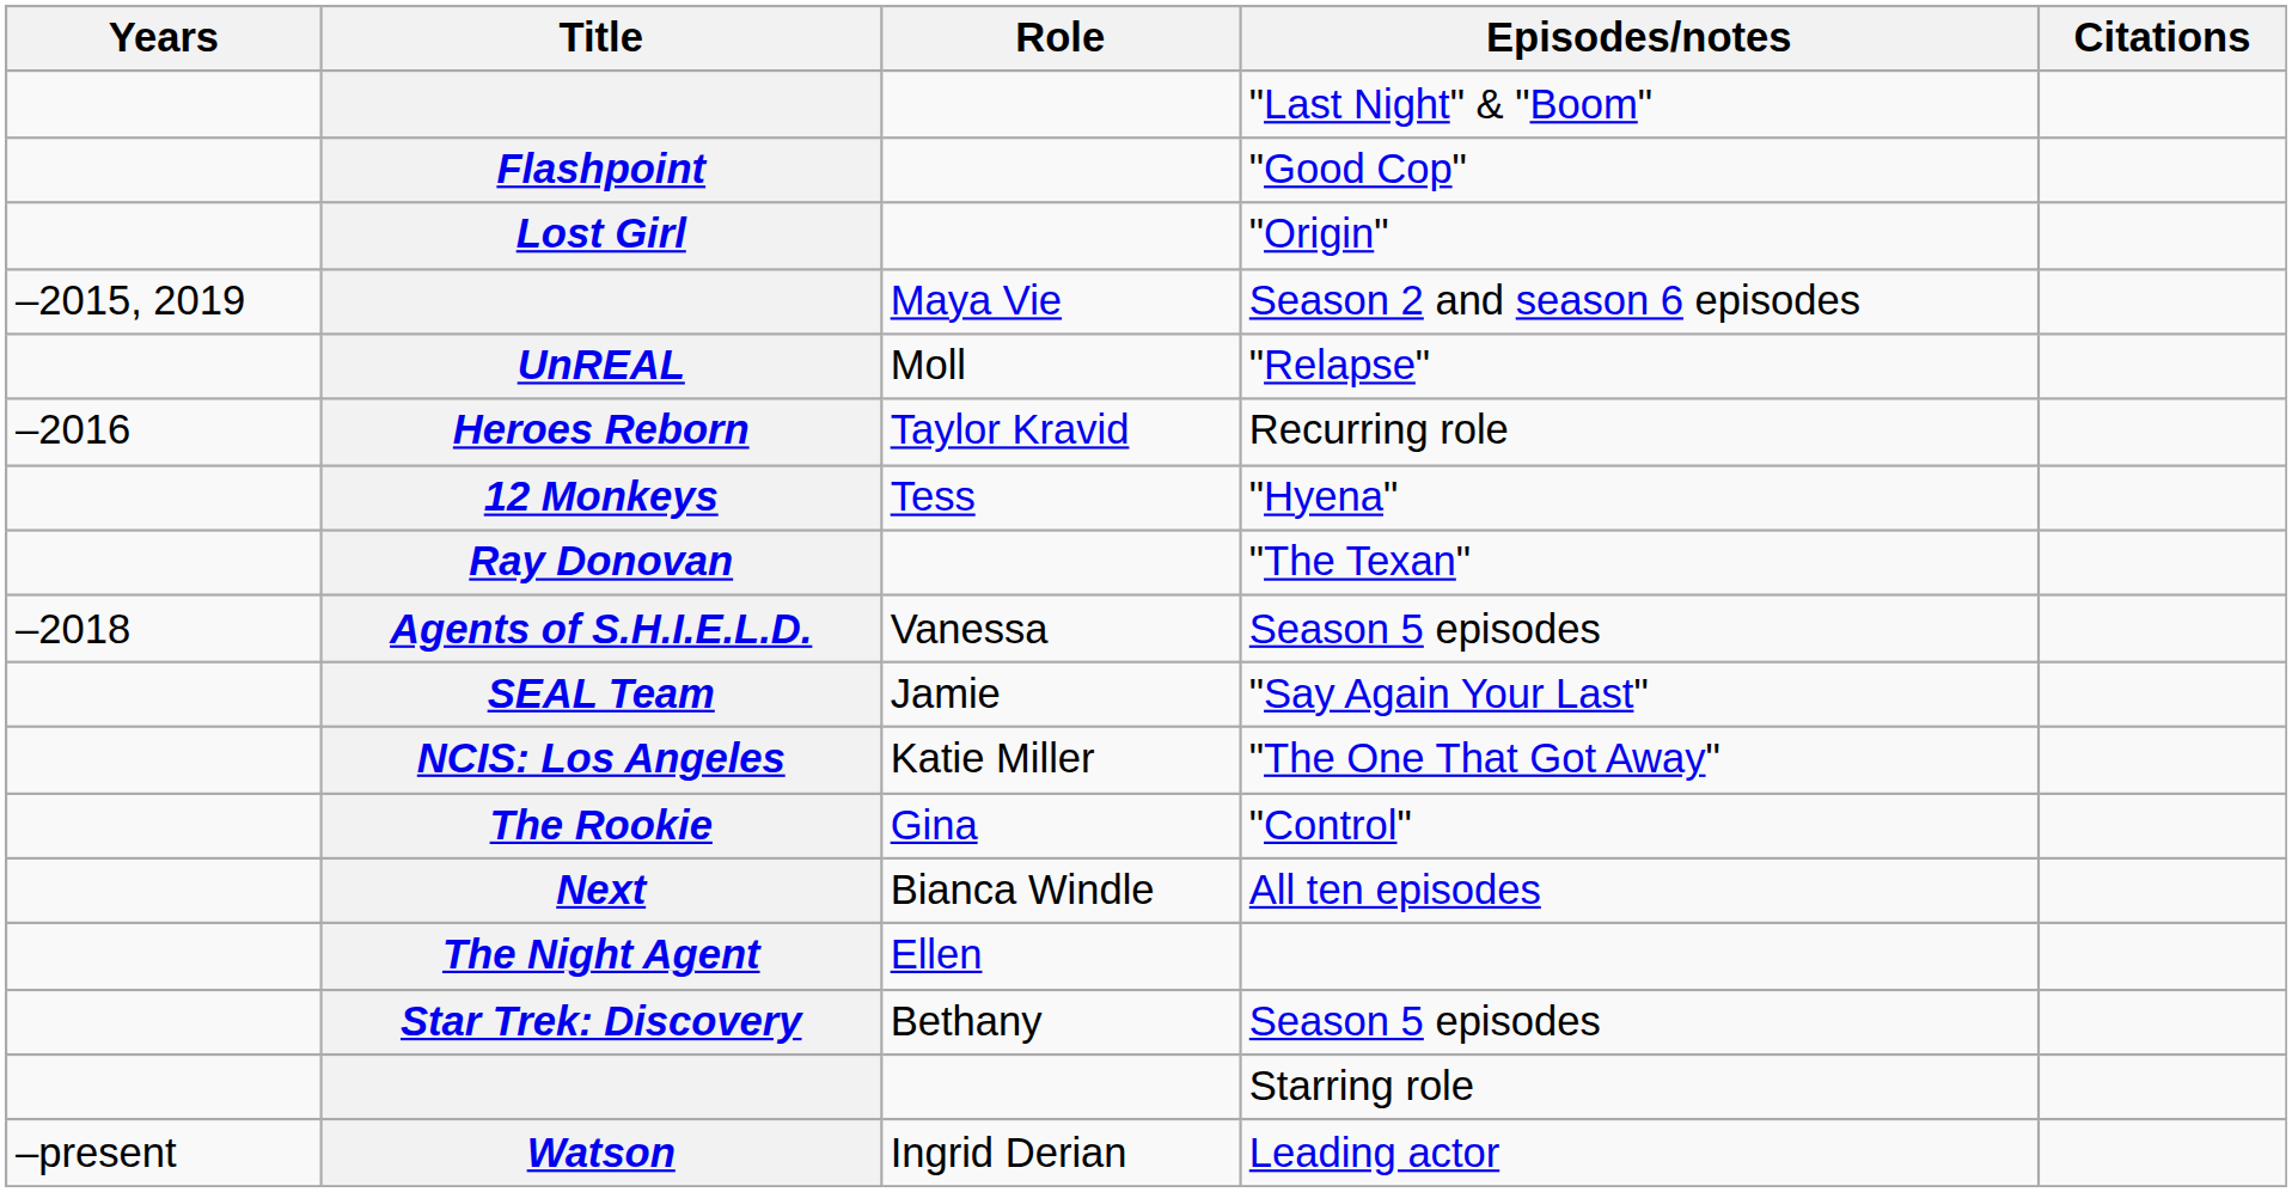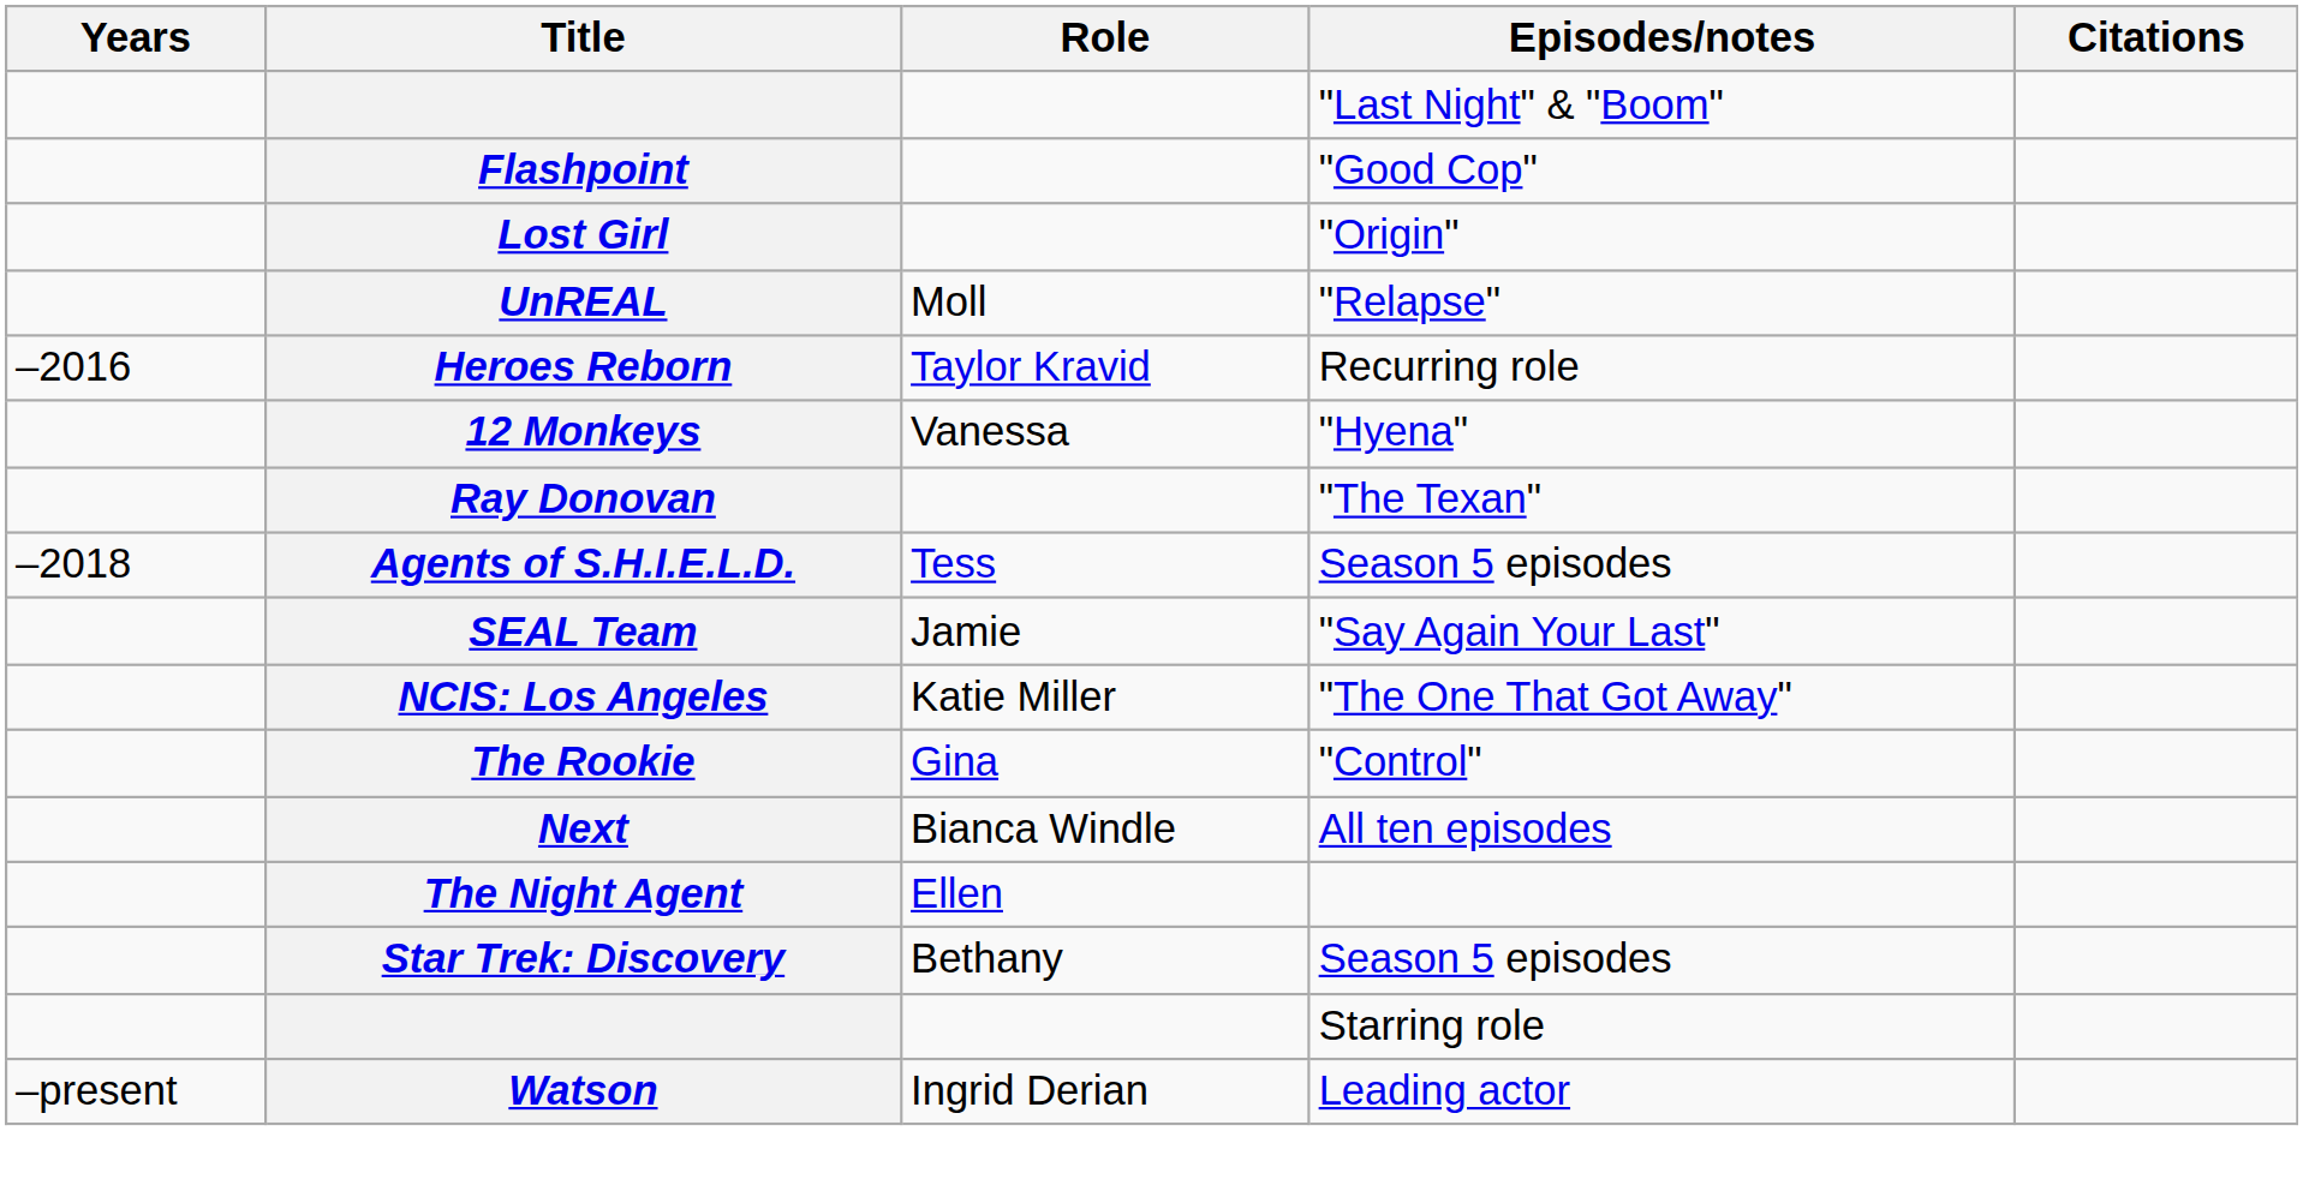- row: –2015, 2019 | Maya Vie | Season 2 and season 6 episodes
"Hyena" | Role: Tess -> Vanessa
Agents of S.H.I.E.L.D. / Season 5 episodes | Role: Vanessa -> Tess
